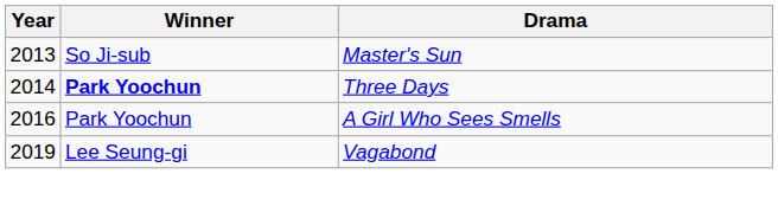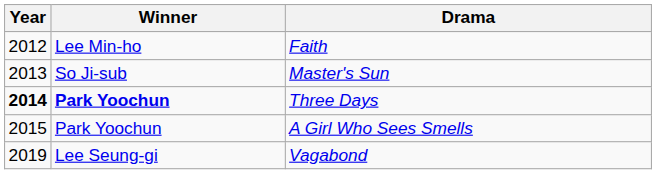+ row: 2012 | Lee Min-ho | Faith
Three Days | Year: normal -> bold
A Girl Who Sees Smells | Year: 2016 -> 2015
